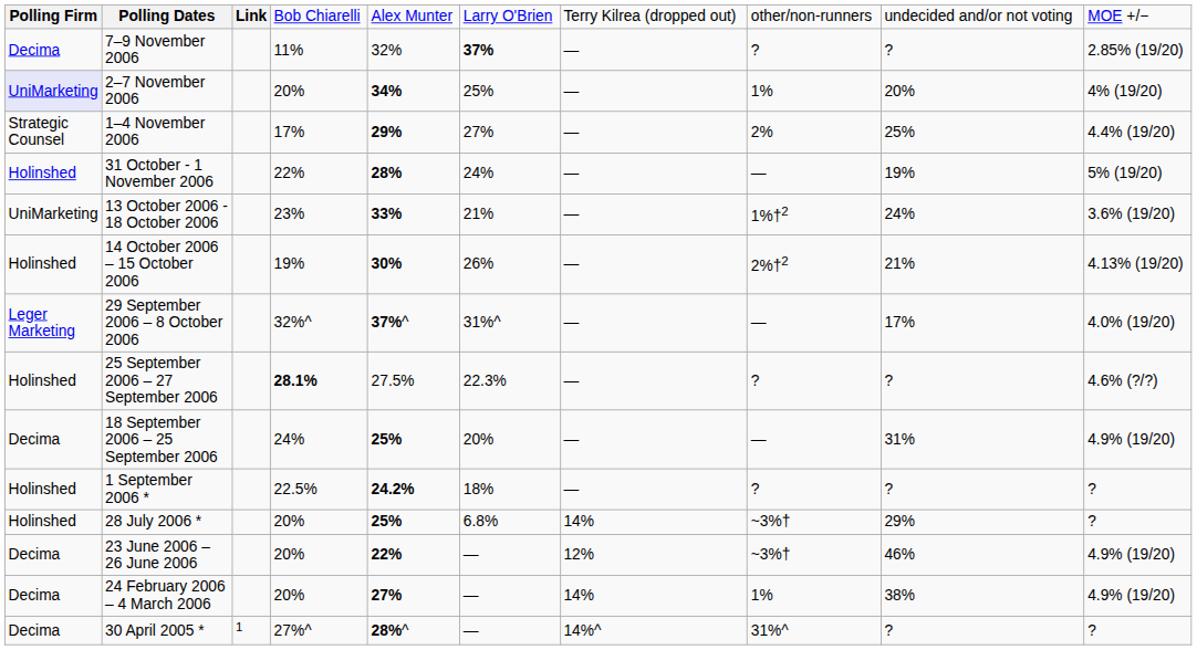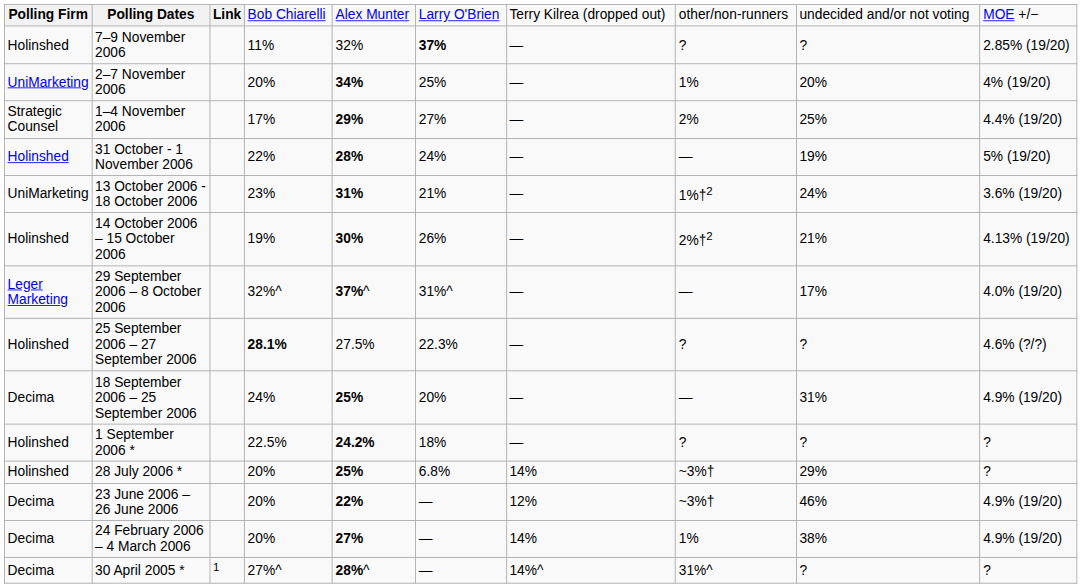7–9 November 2006 | column 1: Decima -> Holinshed
2–7 November 2006 | column 1: lavender background -> no background
13 October 2006 - 18 October 2006 | column 5: 33% -> 31%
